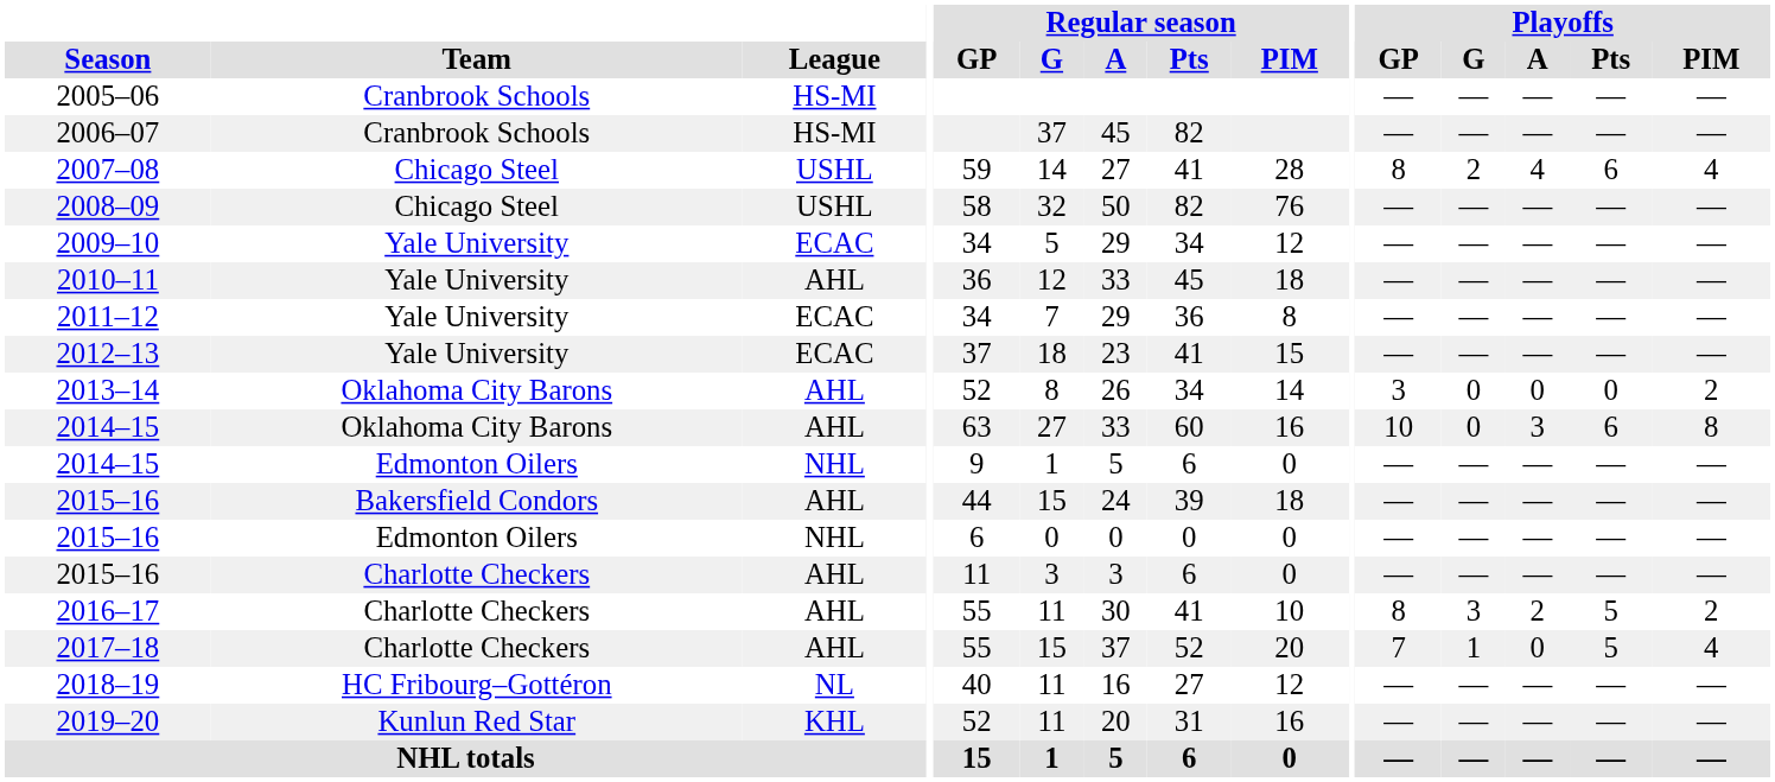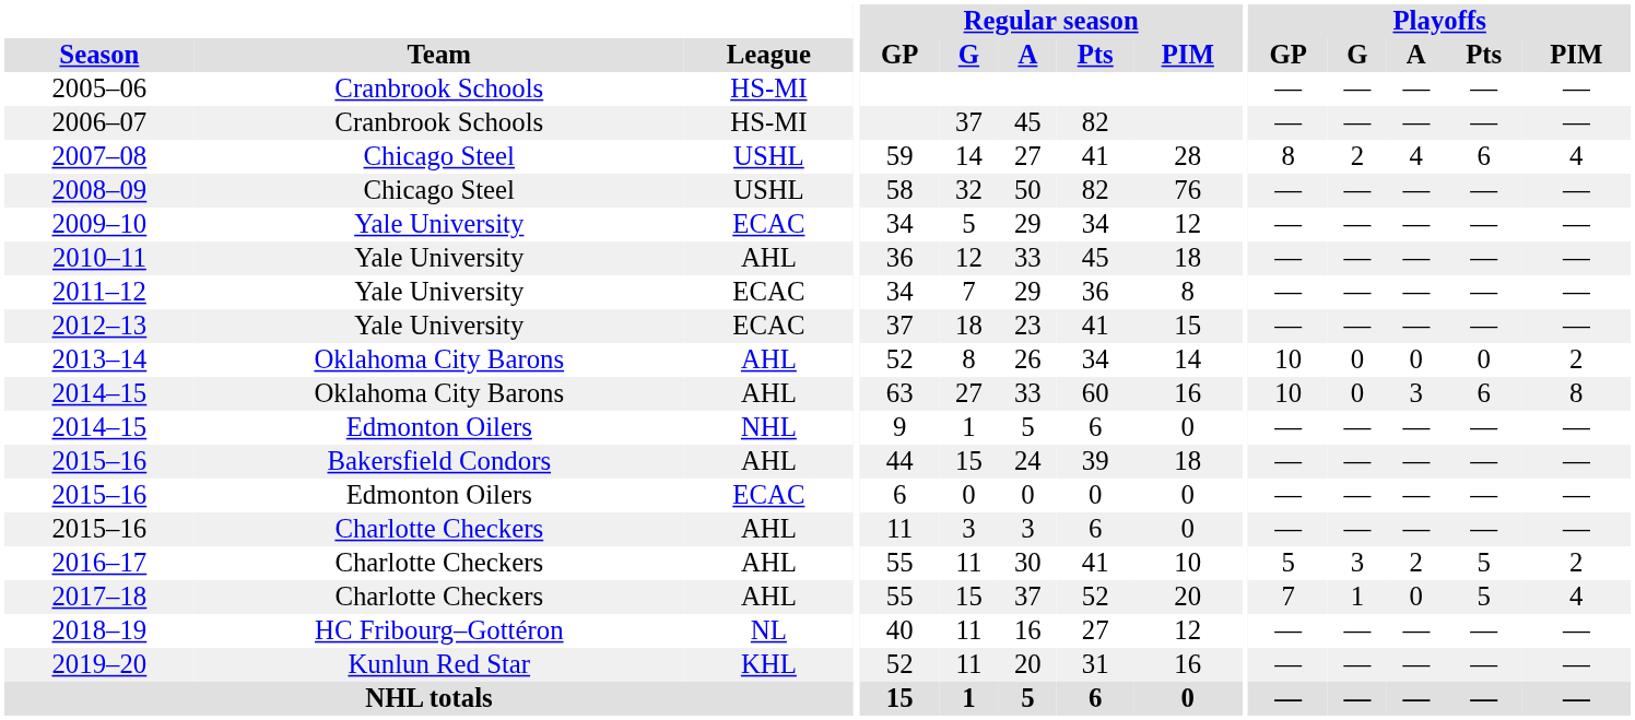2013–14 | Playoffs / GP: 3 -> 10
2015–16 / Edmonton Oilers | League: NHL -> ECAC
2016–17 | Playoffs / GP: 8 -> 5
